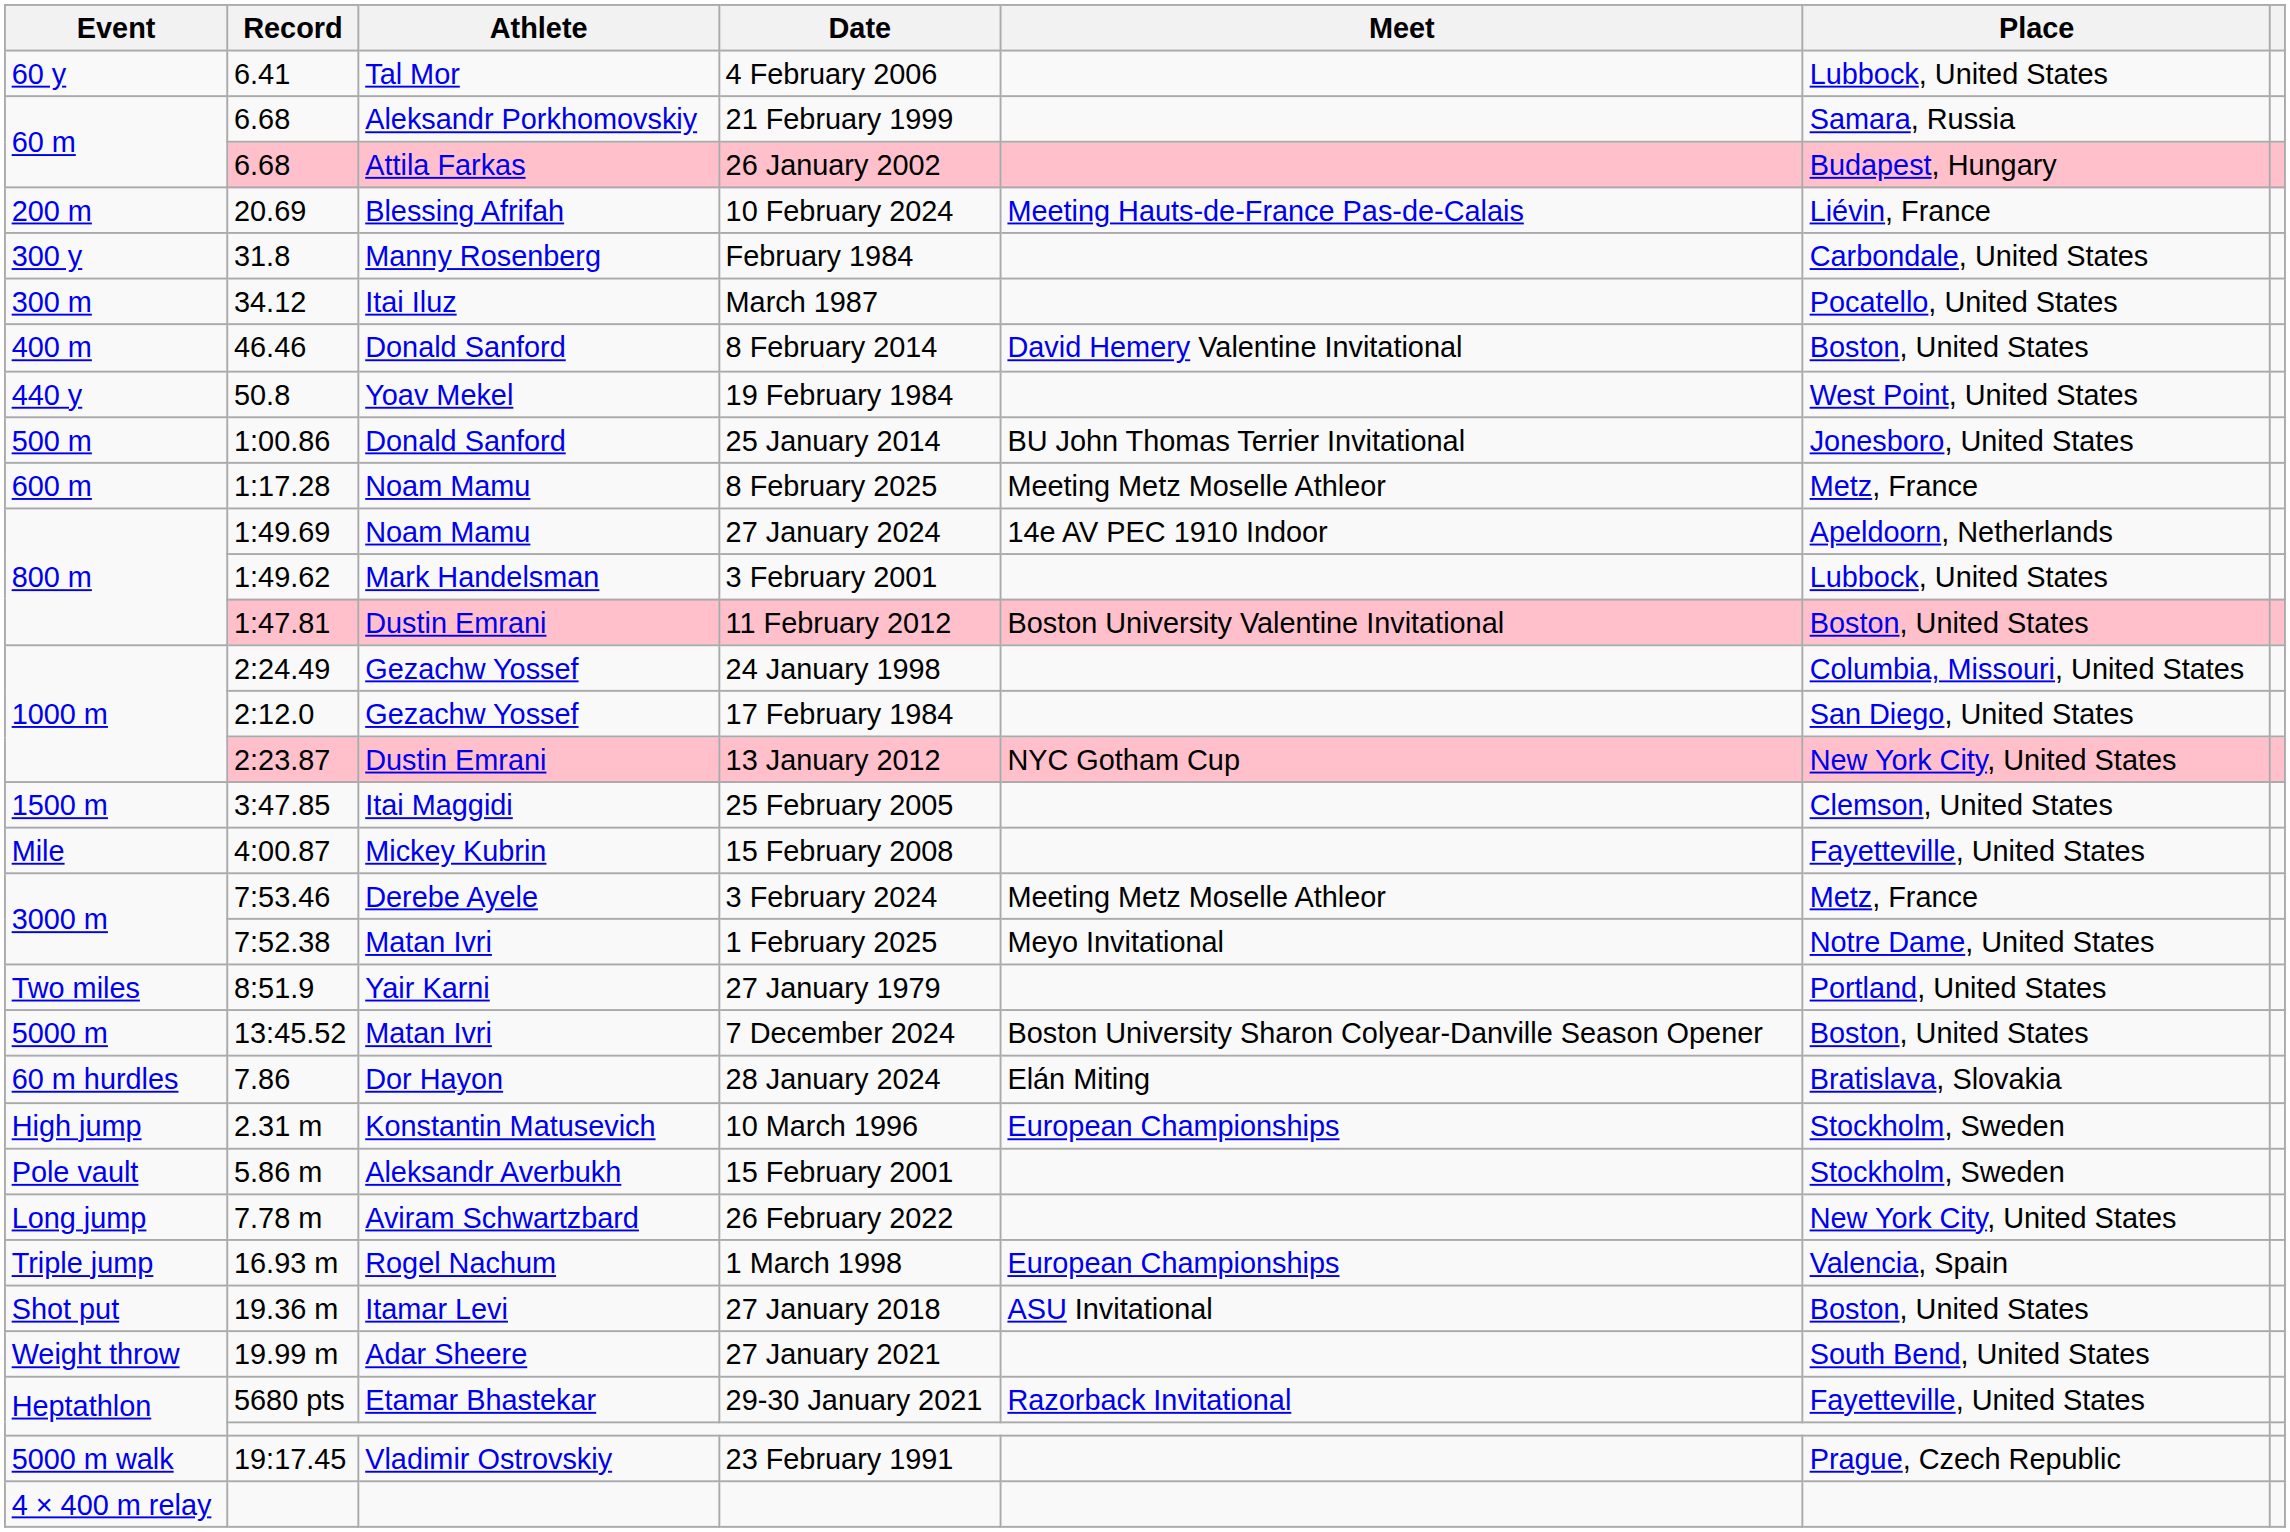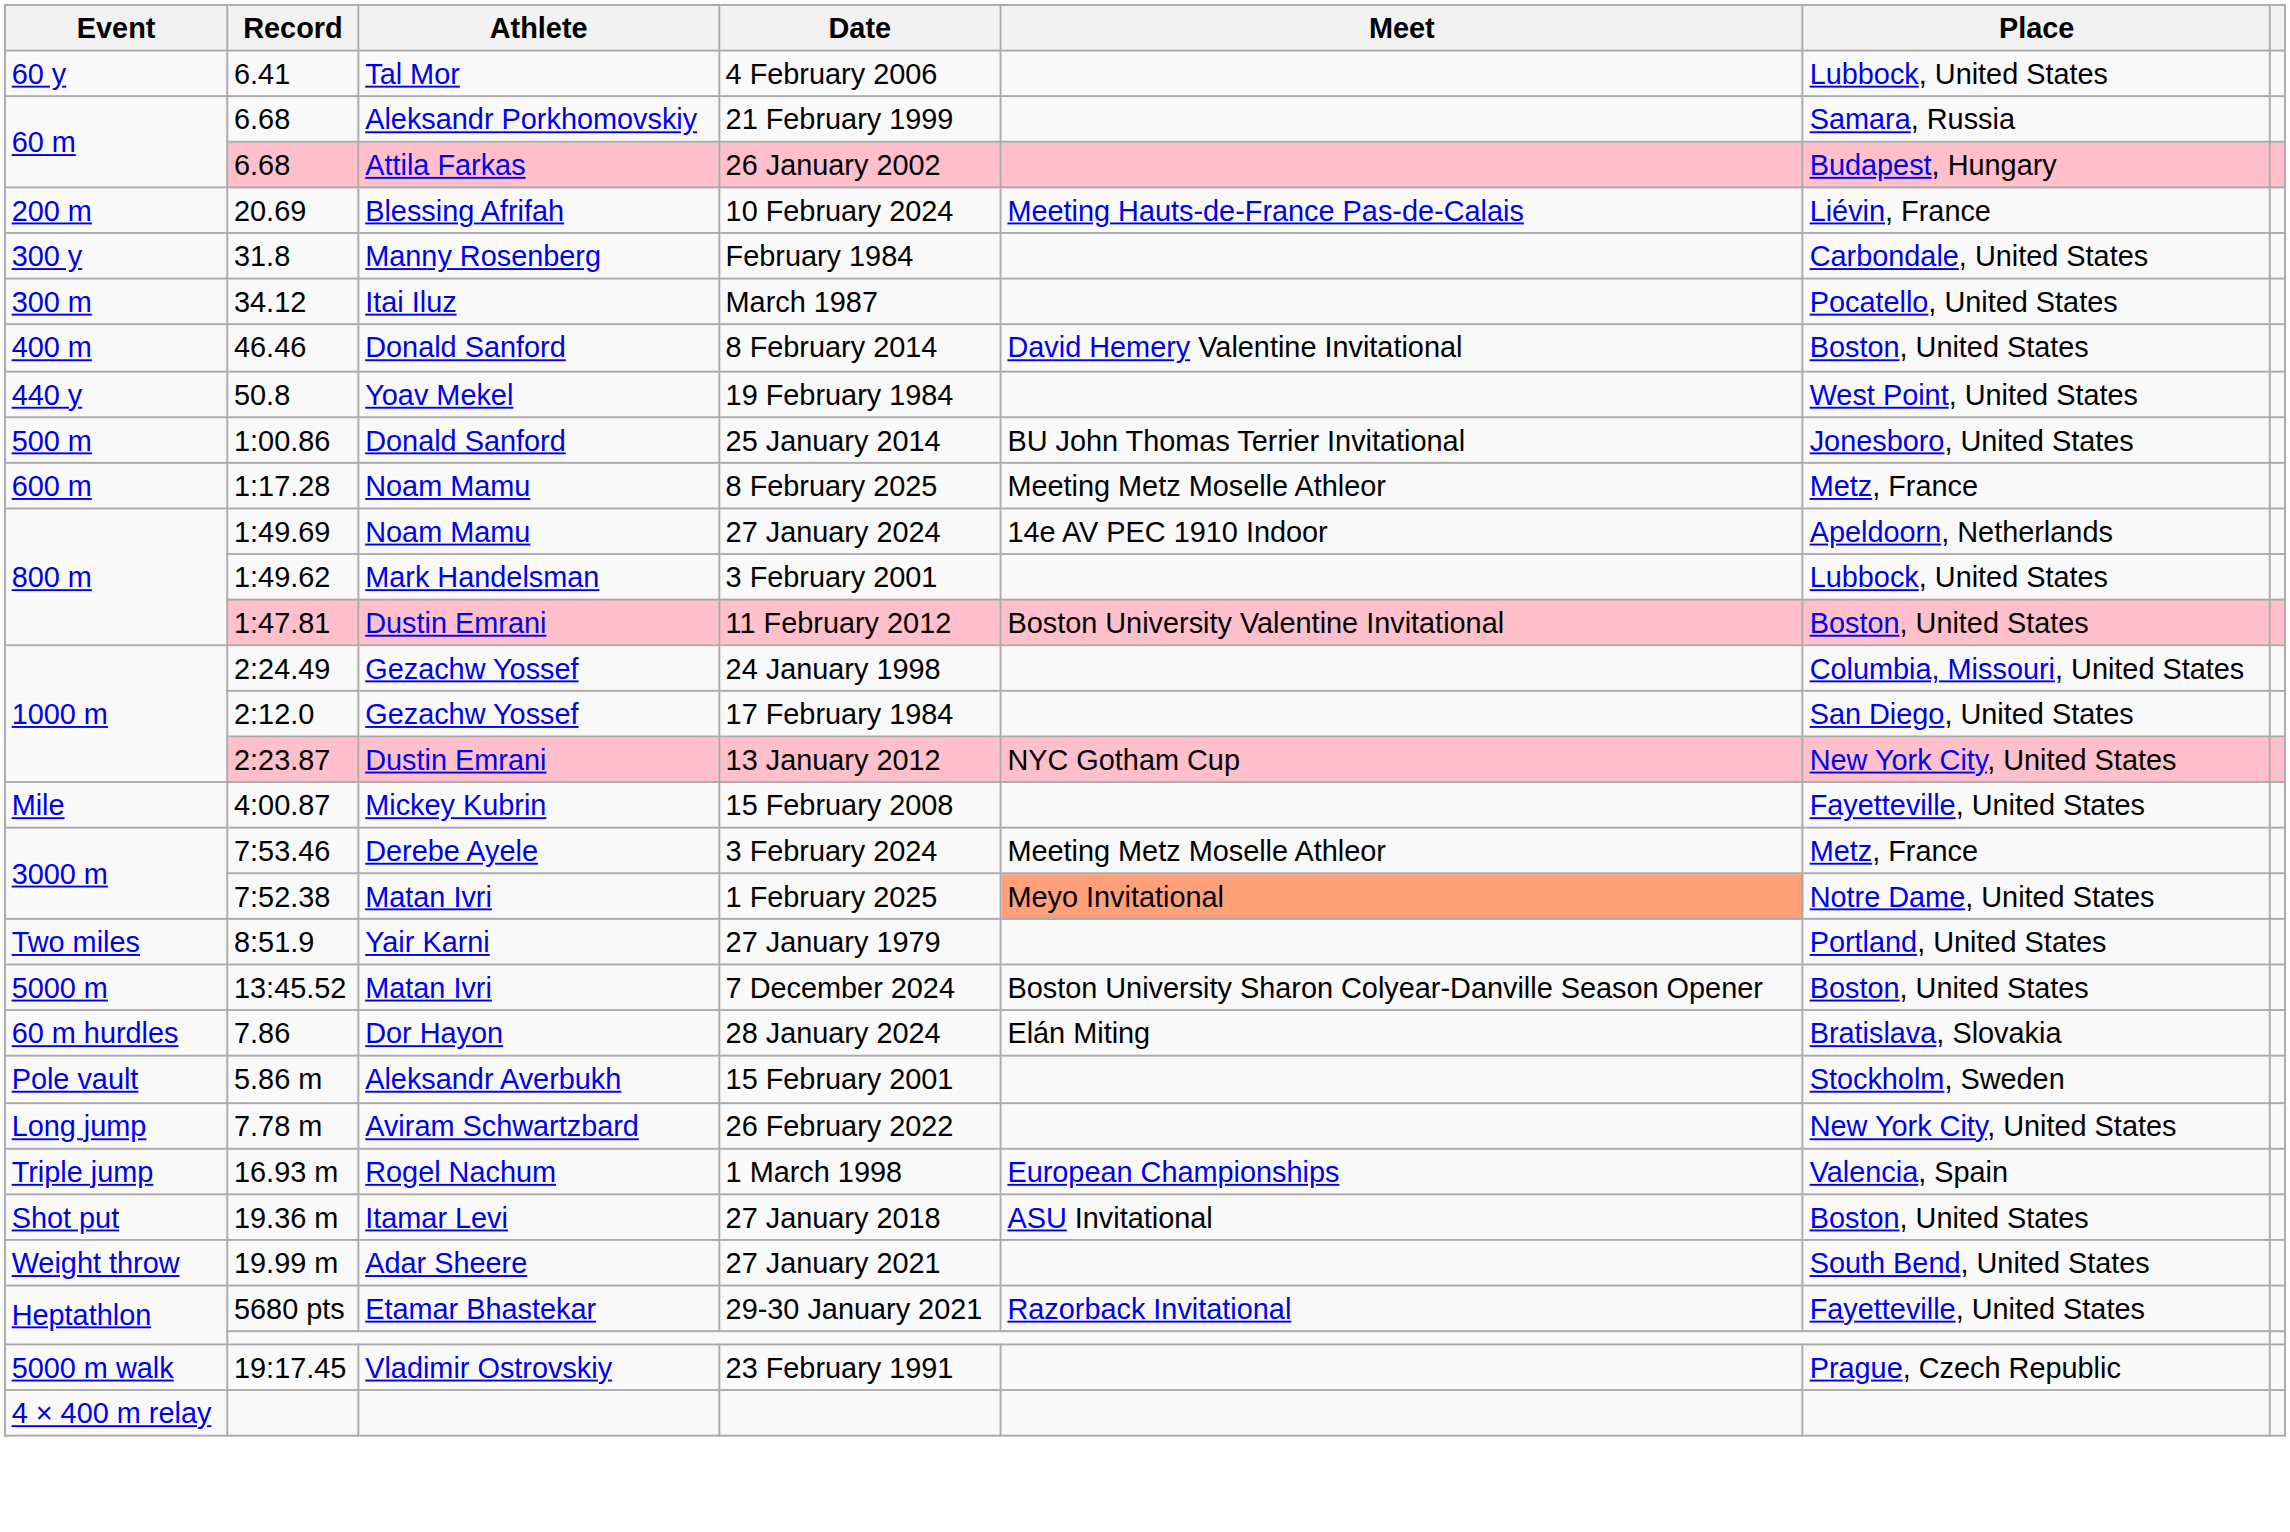- row: 1500 m | 3:47.85 | Itai Maggidi | 25 February 2005 | Clemson, United States
1 February 2025 | Meet: no background -> lightsalmon background
- row: High jump | 2.31 m | Konstantin Matusevich | 10 March 1996 | European Championships | Stockholm, Sweden
